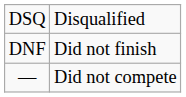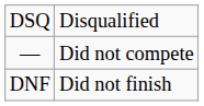rows swapped: DNF <-> —
